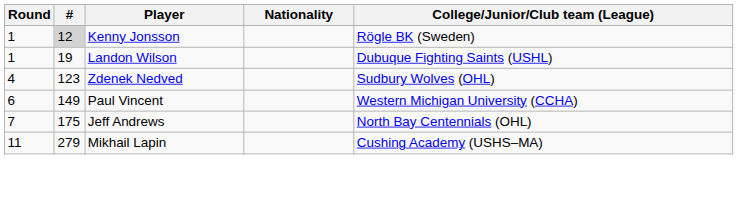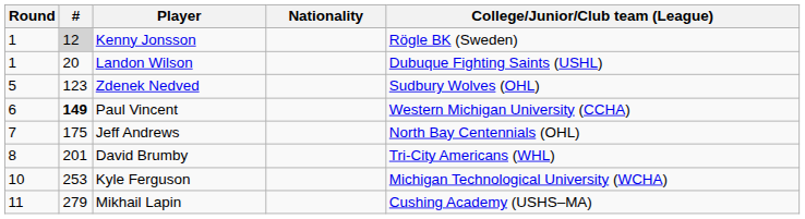Landon Wilson | #: 19 -> 20
Zdenek Nedved | Round: 4 -> 5
Paul Vincent | #: normal -> bold
+ row: 8 | 201 | David Brumby | Tri-City Americans (WHL)
+ row: 10 | 253 | Kyle Ferguson | Michigan Technological University (WCHA)
